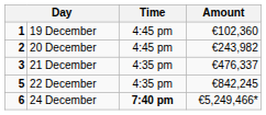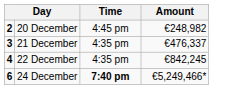- row: 1 | 19 December | 4:45 pm | €102,360
20 December | Amount: €243,982 -> €248,982
22 December | column 1: 5 -> 4
